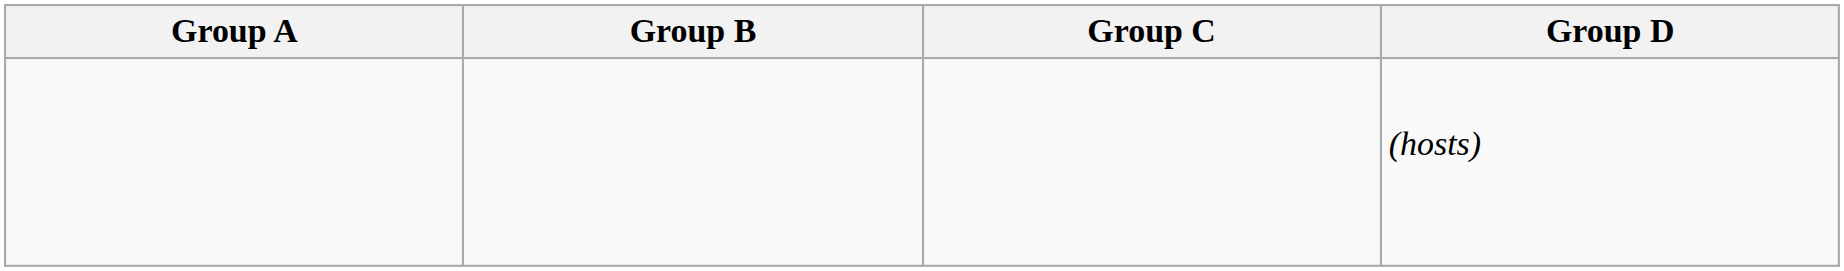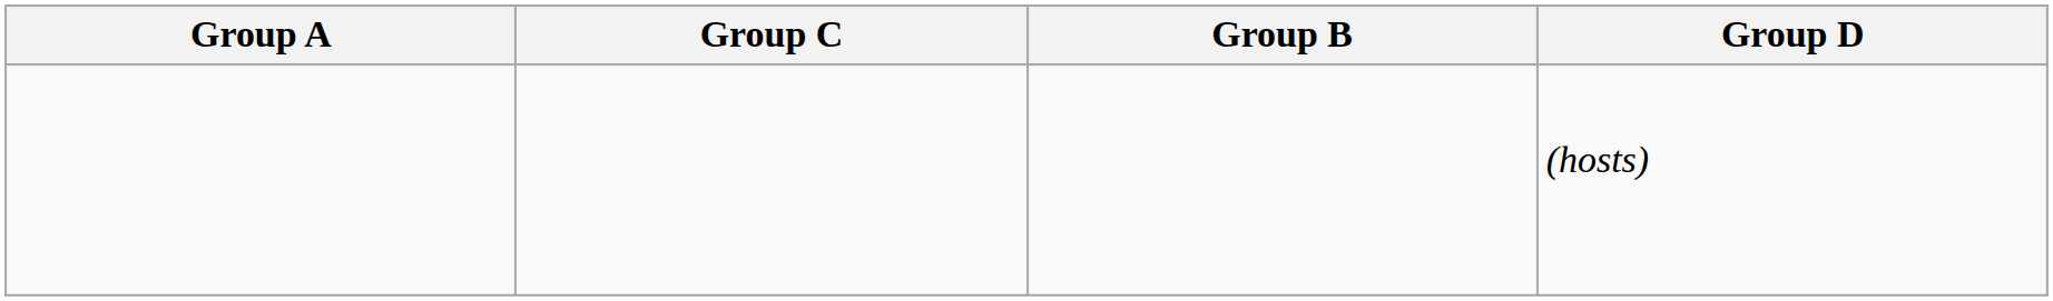columns swapped: Group B <-> Group C
